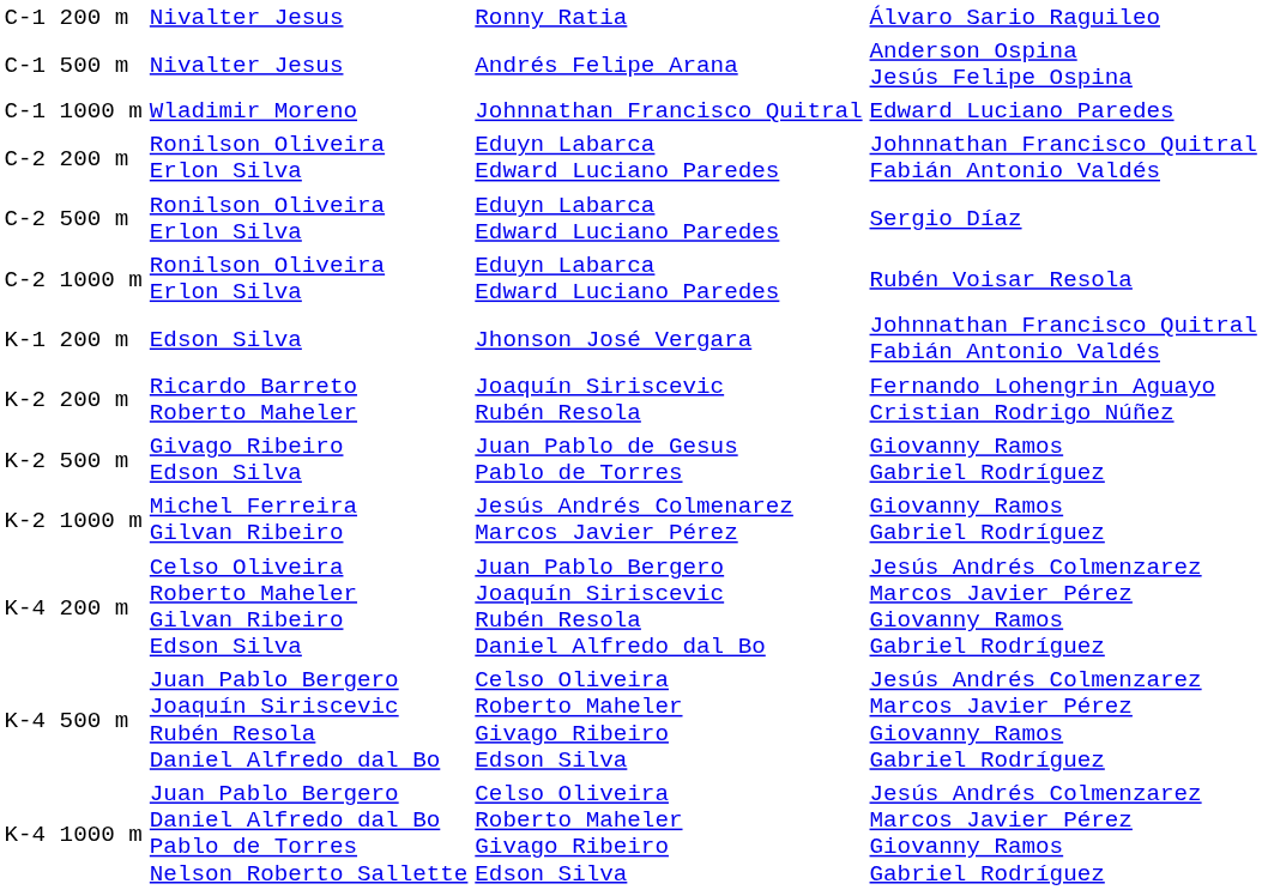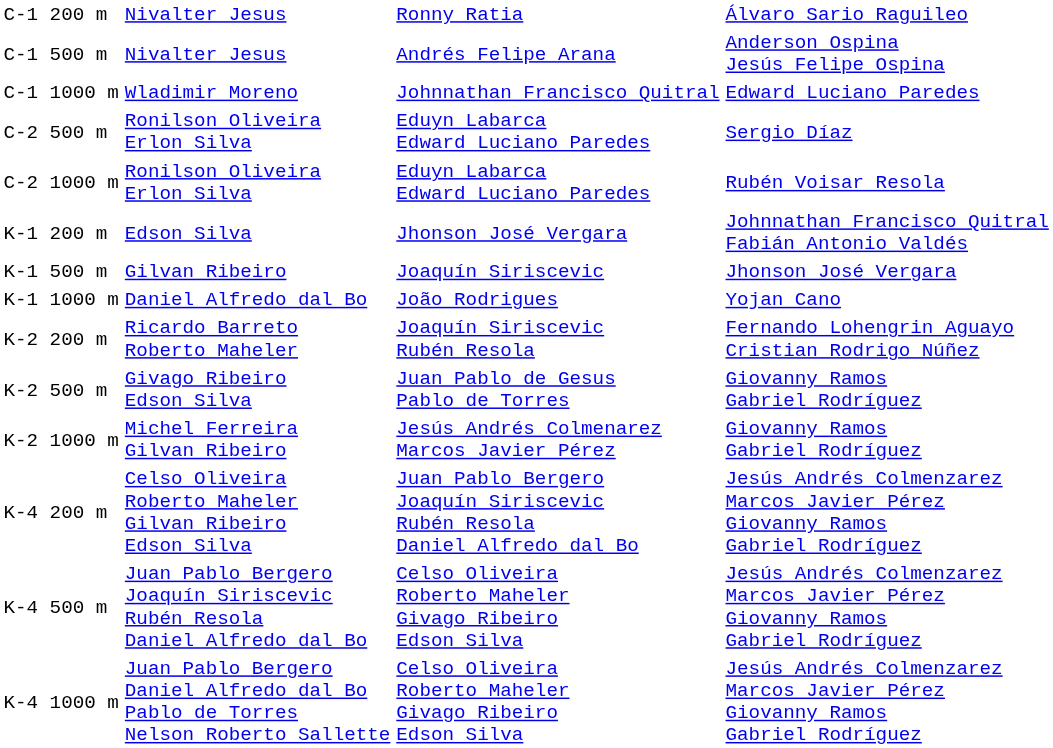- row: C-2 200 m | Ronilson Oliveira Erlon Silva | Eduyn Labarca Edward Luciano Paredes | Johnnathan Francisco Quitral Fabián Antonio Valdés
+ row: K-1 500 m | Gilvan Ribeiro | Joaquín Siriscevic | Jhonson José Vergara
+ row: K-1 1000 m | Daniel Alfredo dal Bo | João Rodrigues | Yojan Cano
